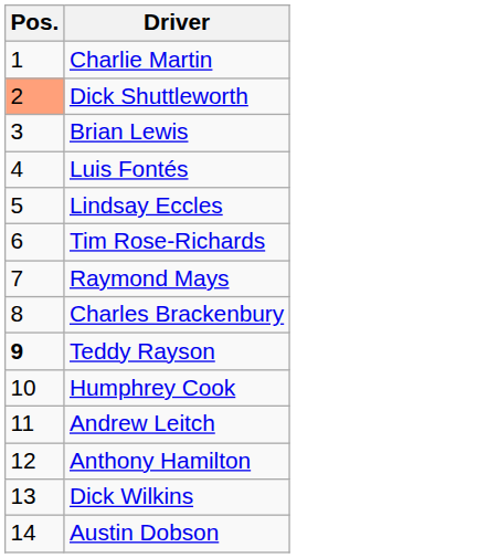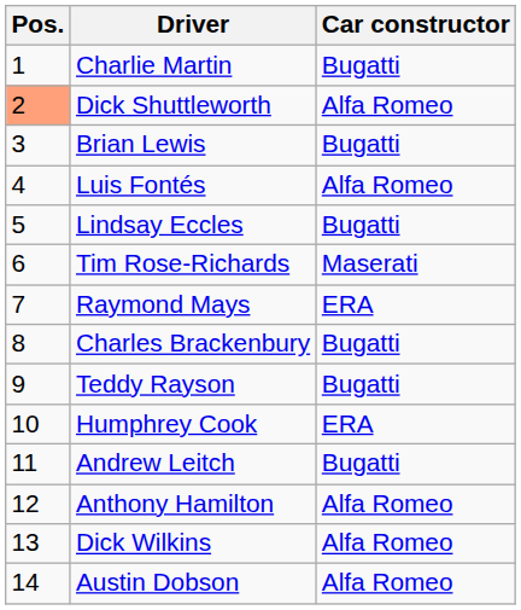+ column: Car constructor | Bugatti | Alfa Romeo | Bugatti | Alfa Romeo | Bugatti | Maserati | ERA | Bugatti | Bugatti | ERA | Bugatti | Alfa Romeo | Alfa Romeo | Alfa Romeo
Teddy Rayson | Pos.: bold -> normal
